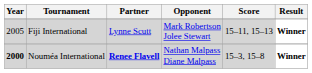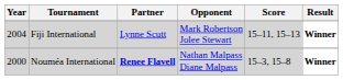Fiji International | Year: 2005 -> 2004
Nouméa International | Year: bold -> normal
